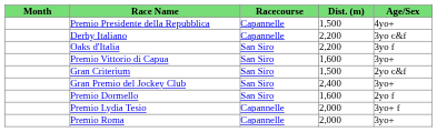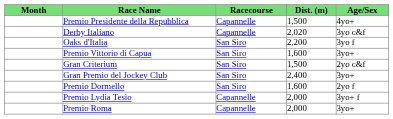Derby Italiano | Dist. (m): 2,200 -> 2,020
